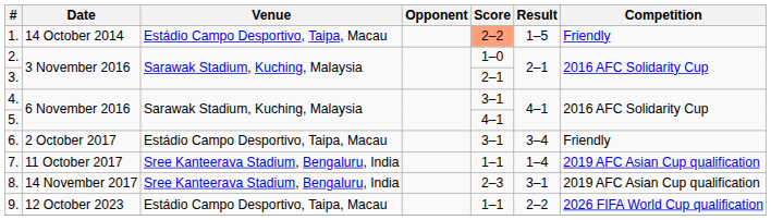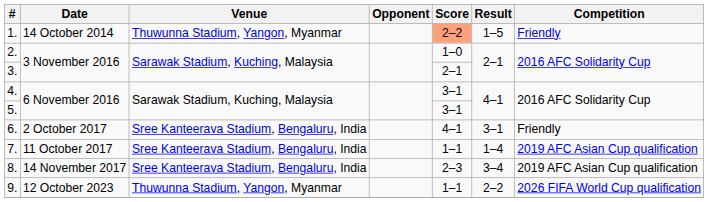1. | Venue: Estádio Campo Desportivo, Taipa, Macau -> Thuwunna Stadium, Yangon, Myanmar
5. | Score: 4–1 -> 3–1
6. | Venue: Estádio Campo Desportivo, Taipa, Macau -> Sree Kanteerava Stadium, Bengaluru, India
6. | Score: 3–1 -> 4–1
6. | Result: 3–4 -> 3–1
8. | Result: 3–1 -> 3–4
9. | Venue: Estádio Campo Desportivo, Taipa, Macau -> Thuwunna Stadium, Yangon, Myanmar
